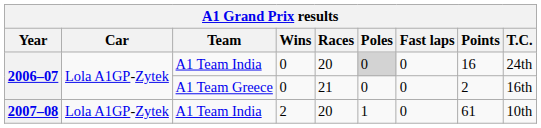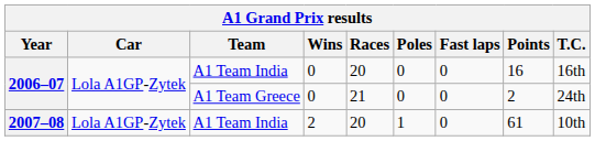2006–07 / A1 Team India | Poles: lightgrey background -> no background
2006–07 / A1 Team India | T.C.: 24th -> 16th
2006–07 / A1 Team Greece | T.C.: 16th -> 24th
